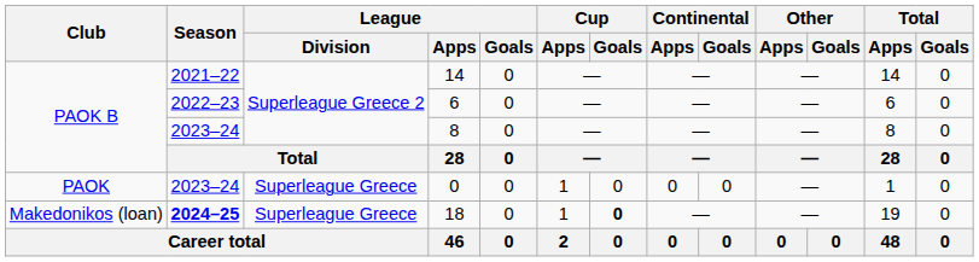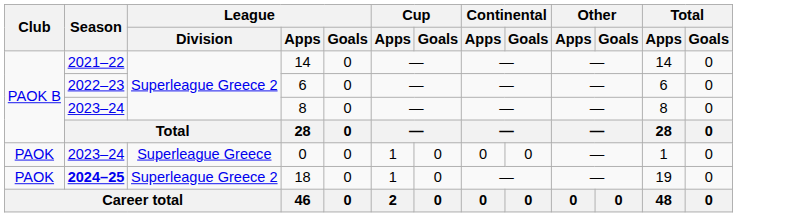18 | Club: Makedonikos (loan) -> PAOK
18 | League / Division: Superleague Greece -> Superleague Greece 2
18 | Cup / Goals: bold -> normal
